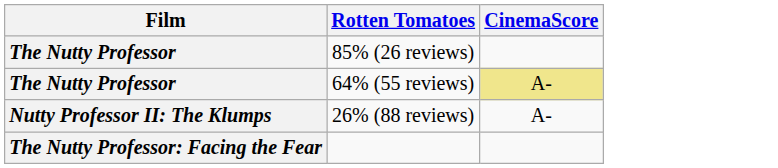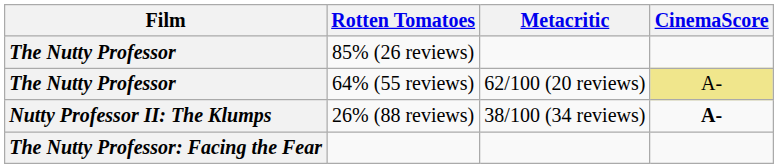+ column: Metacritic | 62/100 (20 reviews) | 38/100 (34 reviews)
26% (88 reviews) | CinemaScore: normal -> bold
